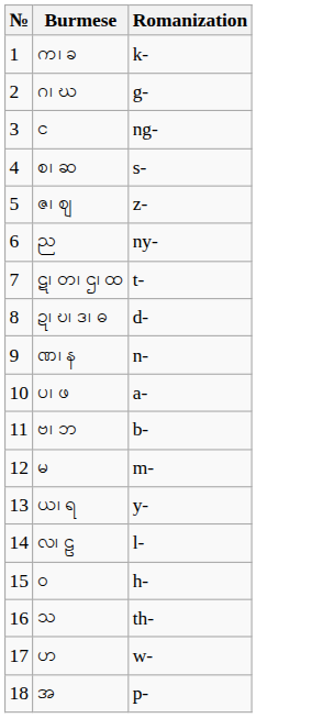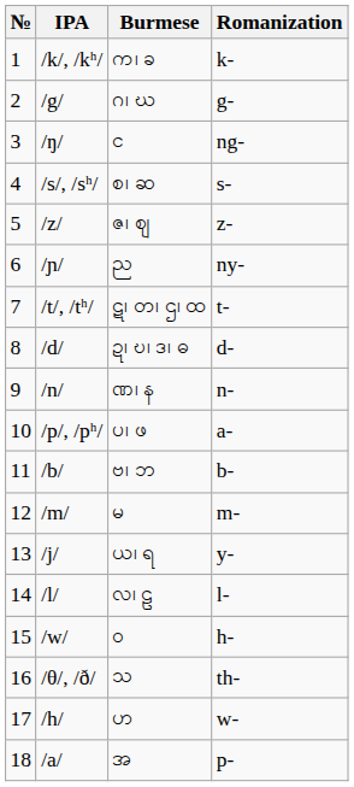+ column: IPA | /k/, /kʰ/ | /g/ | /ŋ/ | /s/, /sʰ/ | /z/ | /ɲ/ | /t/, /tʰ/ | /d/ | /n/ | /p/, /pʰ/ | /b/ | /m/ | /j/ | /l/ | /w/ | /θ/, /ð/ | /h/ | /a/
